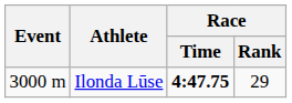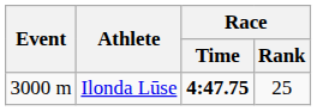Ilonda Lūse | Race / Rank: 29 -> 25
